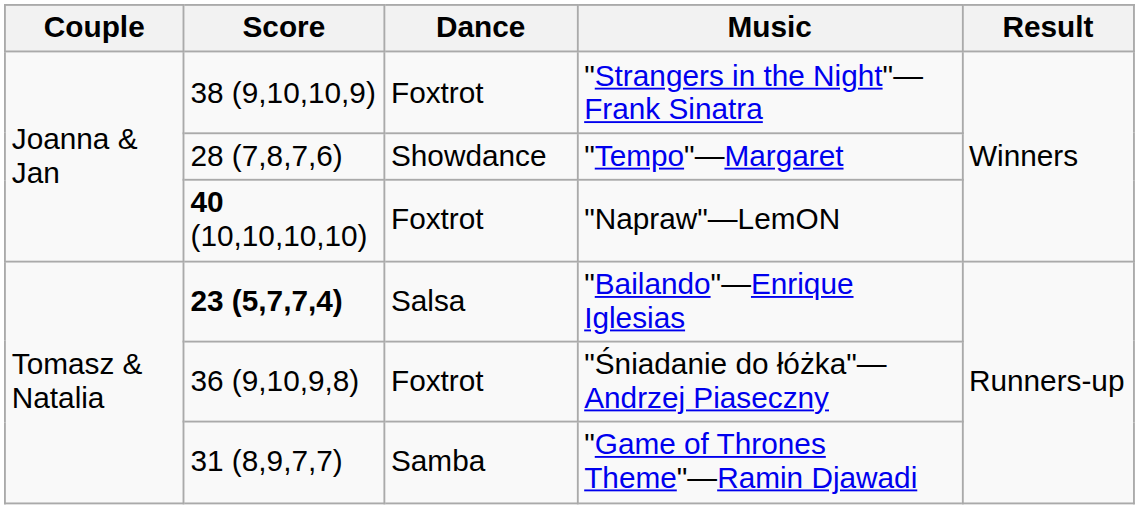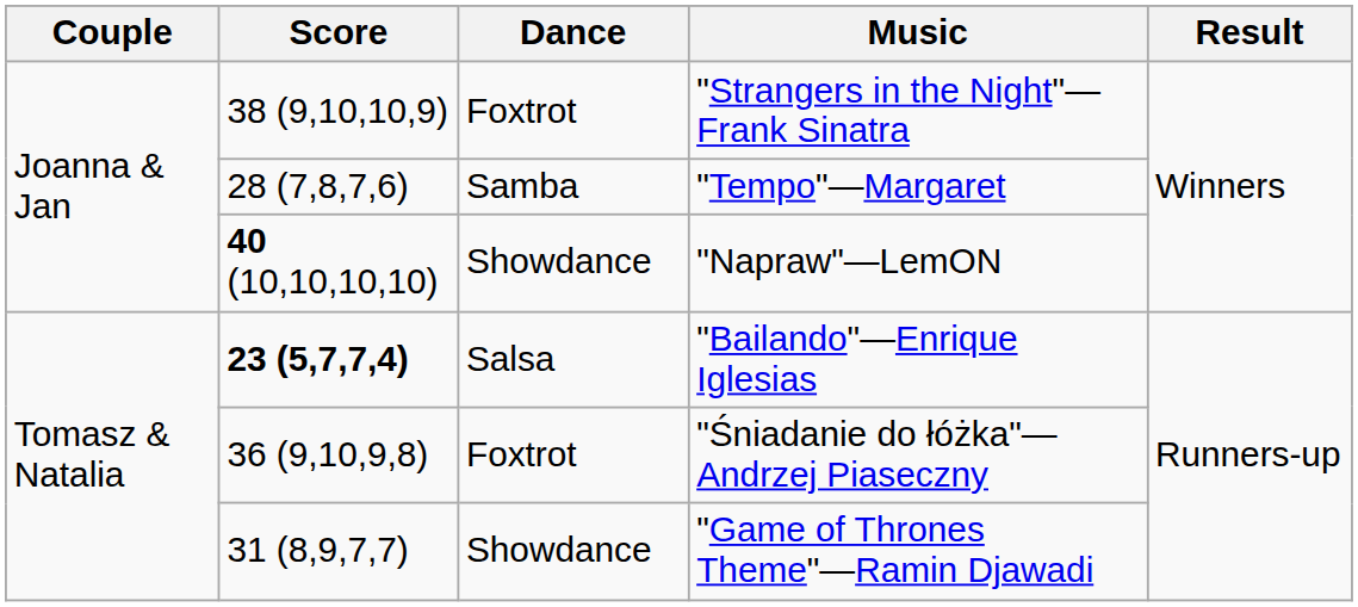"Tempo"—Margaret | Dance: Showdance -> Samba
"Napraw"—LemON | Dance: Foxtrot -> Showdance
"Game of Thrones Theme"—Ramin Djawadi | Dance: Samba -> Showdance
